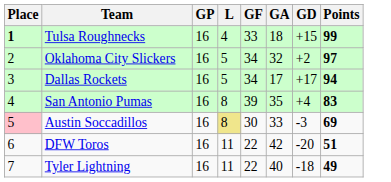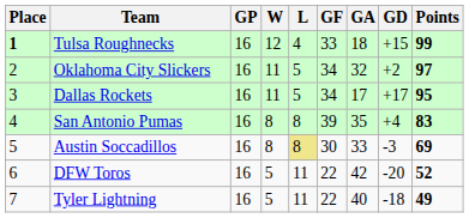+ column: W | 12 | 11 | 11 | 8 | 8 | 5 | 5
Dallas Rockets | Points: 94 -> 95
Austin Soccadillos | Place: pink background -> no background
DFW Toros | Points: 51 -> 52
